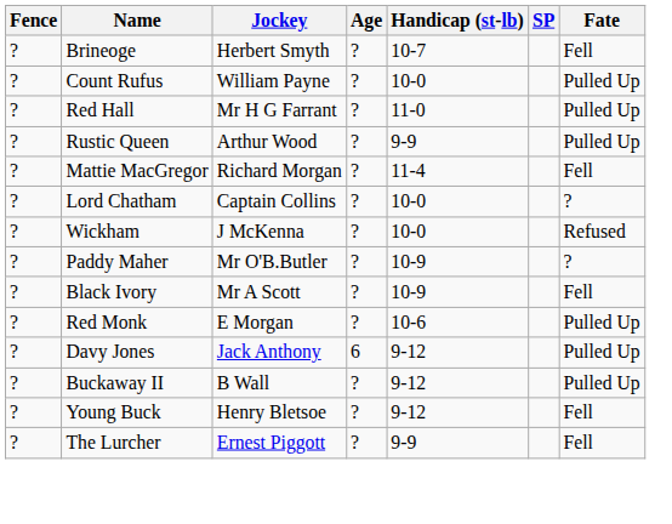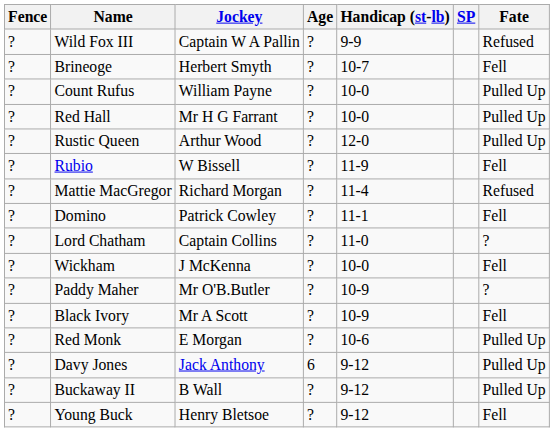+ row: ? | Wild Fox III | Captain W A Pallin | ? | 9-9 | Refused
Red Hall | Handicap (st-lb): 11-0 -> 10-0
Rustic Queen | Handicap (st-lb): 9-9 -> 12-0
+ row: ? | Rubio | W Bissell | ? | 11-9 | Fell
Mattie MacGregor | Fate: Fell -> Refused
+ row: ? | Domino | Patrick Cowley | ? | 11-1 | Fell
Lord Chatham | Handicap (st-lb): 10-0 -> 11-0
Wickham | Fate: Refused -> Fell
- row: ? | The Lurcher | Ernest Piggott | ? | 9-9 | Fell
